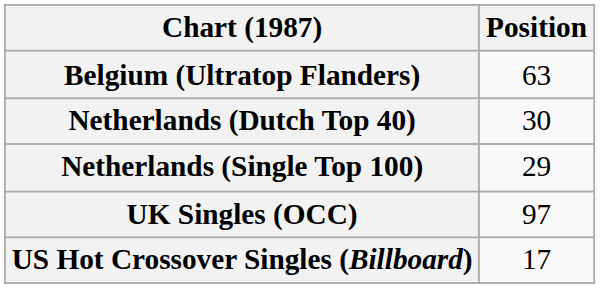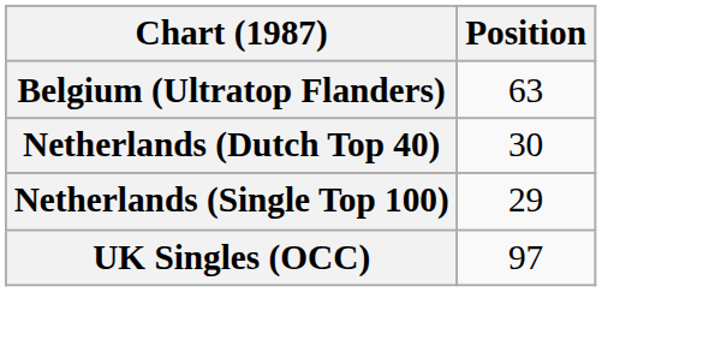- row: US Hot Crossover Singles (Billboard) | 17
